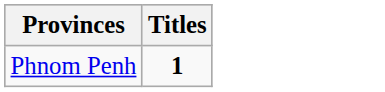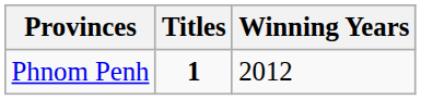+ column: Winning Years | 2012
